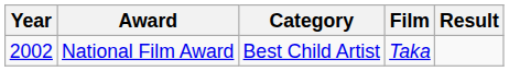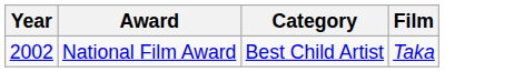- column: Result
